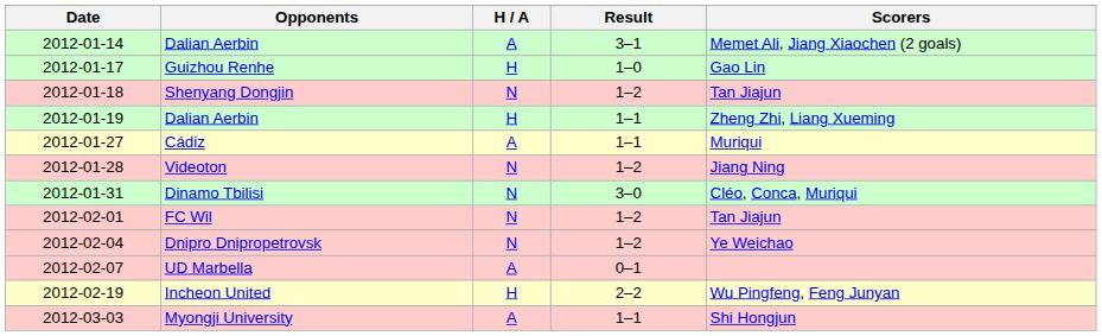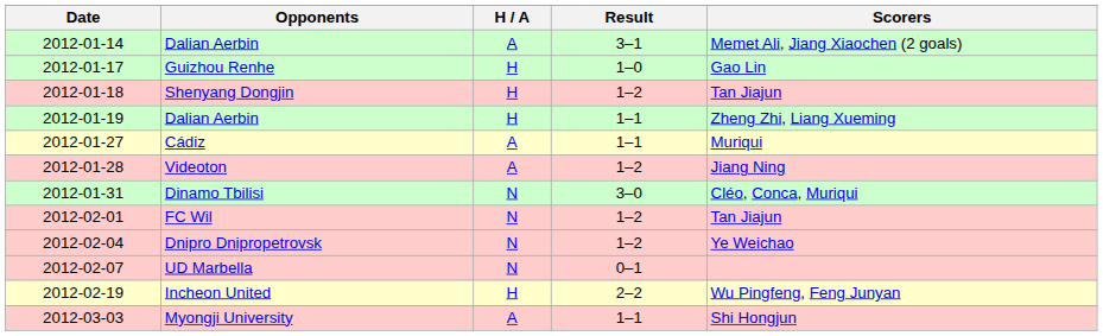Shenyang Dongjin | H / A: N -> H
Videoton | H / A: N -> A
UD Marbella | H / A: A -> N
